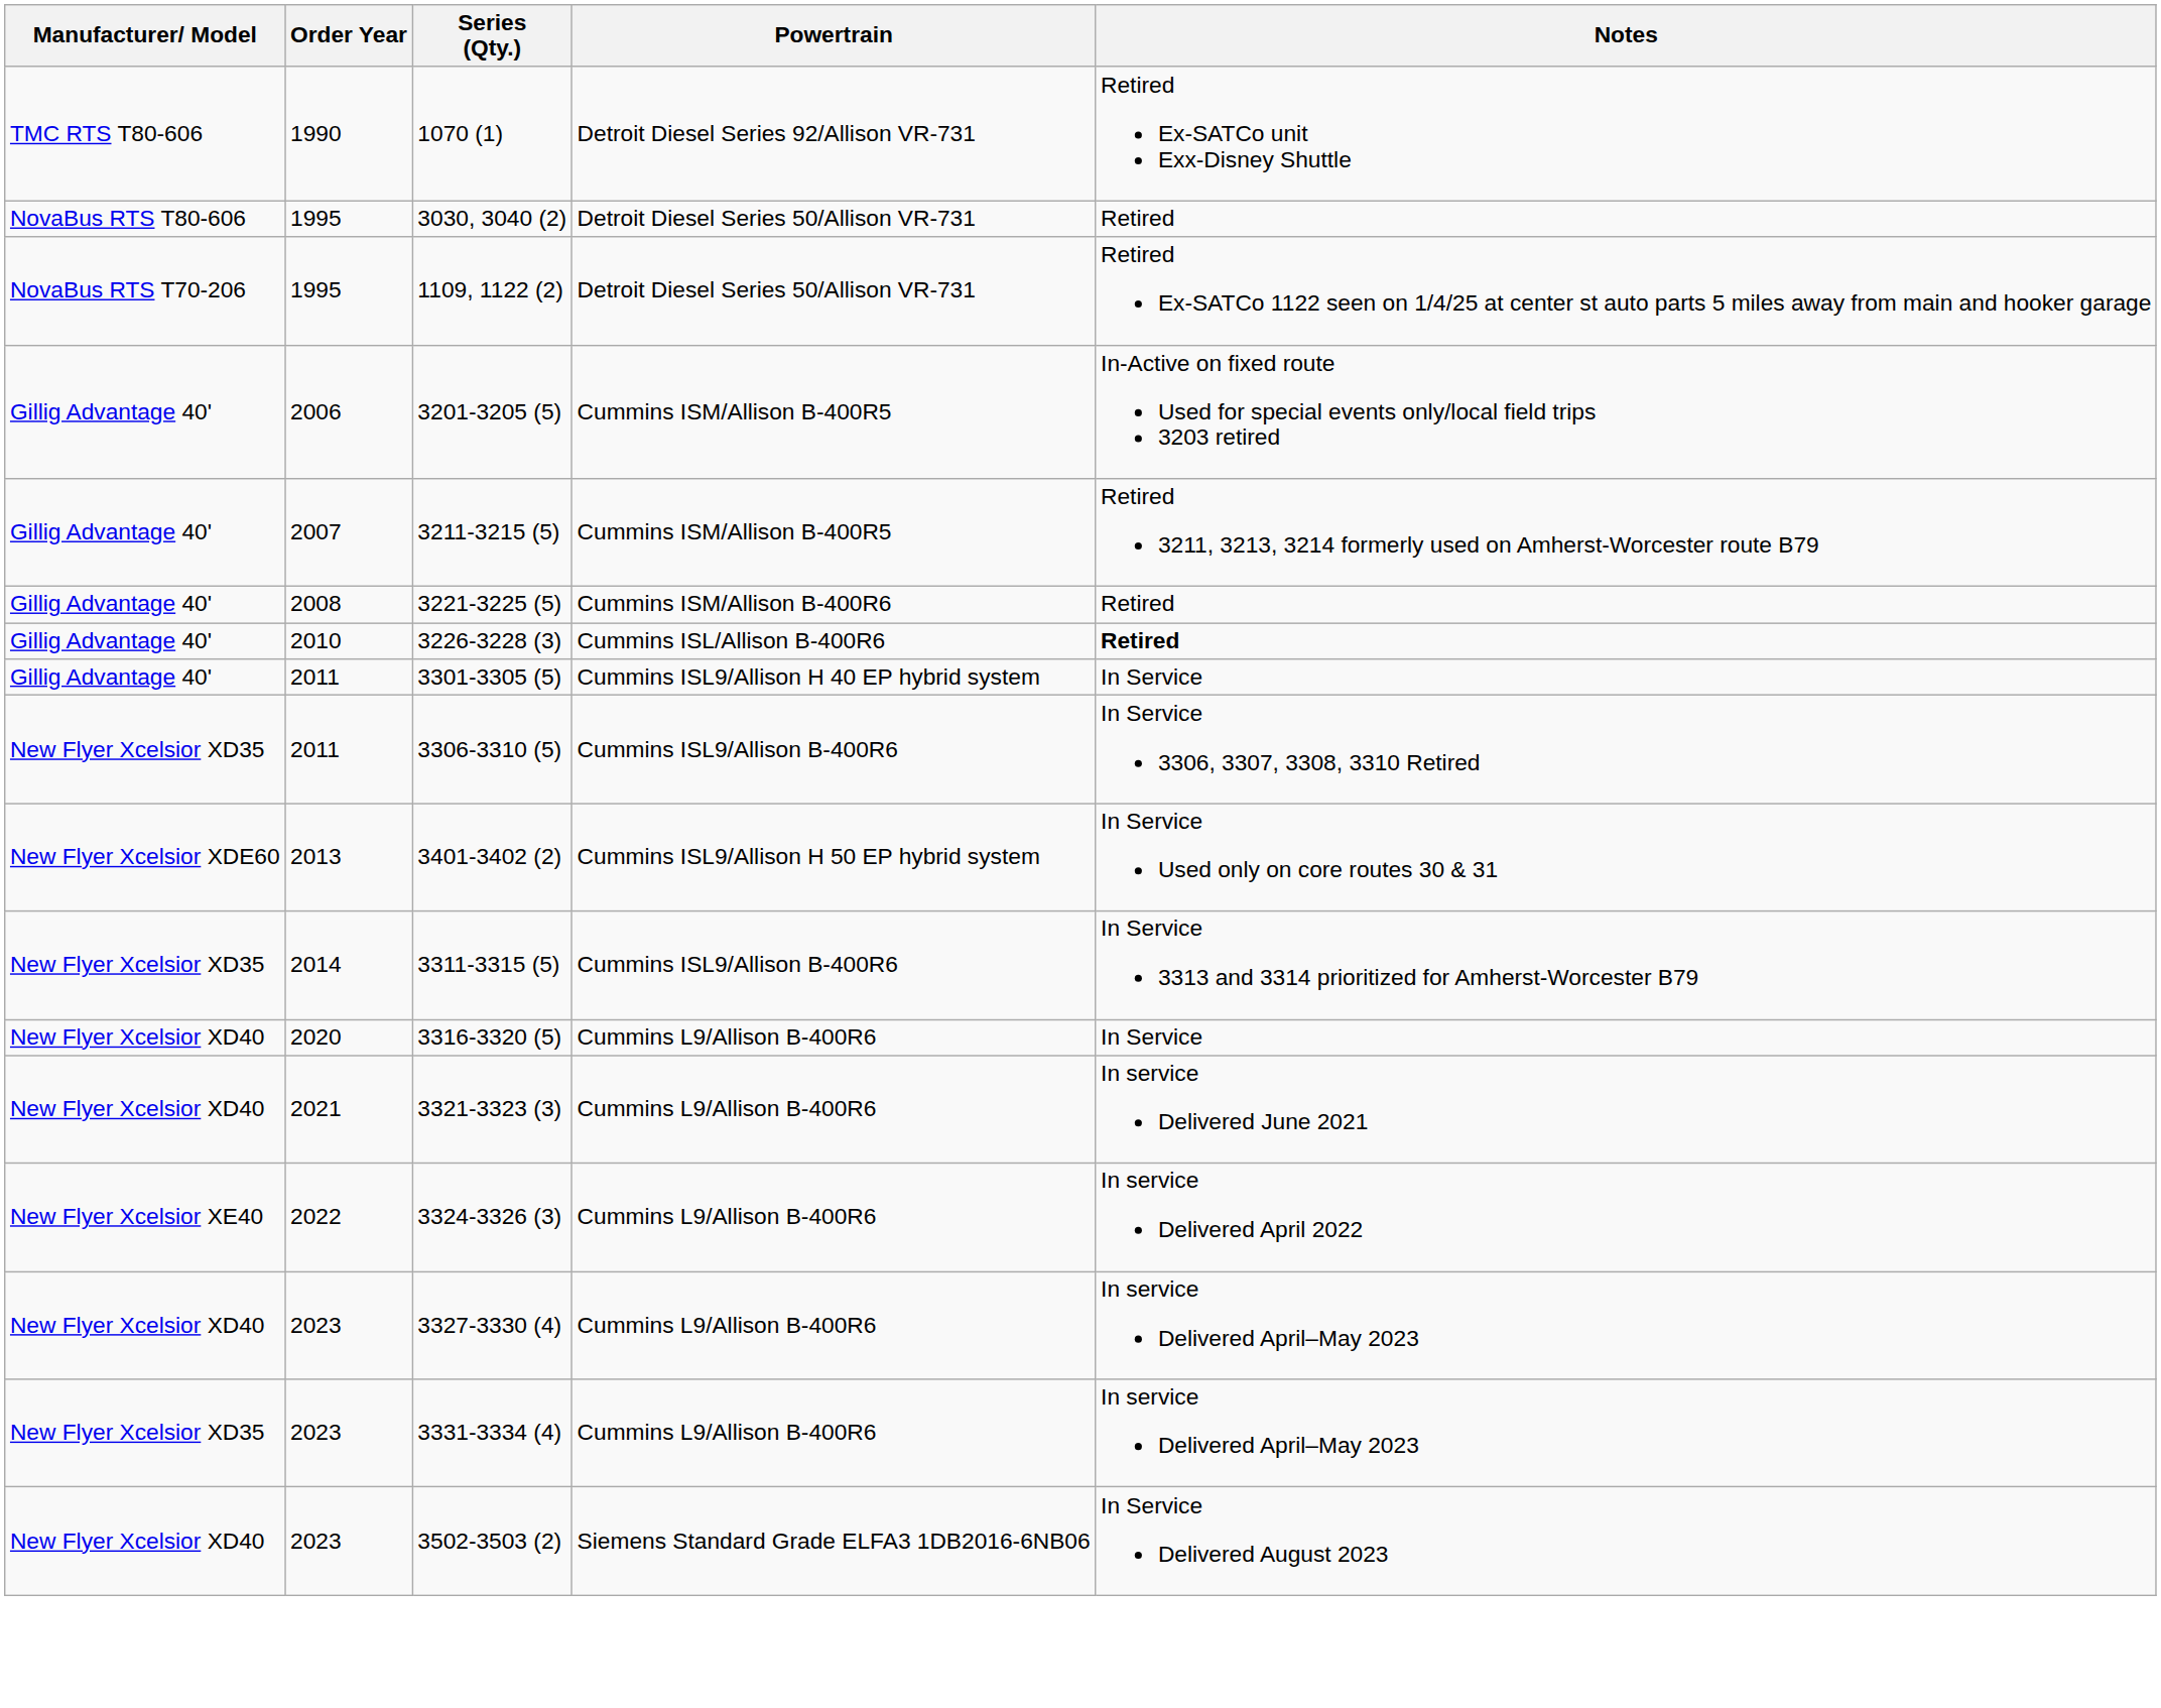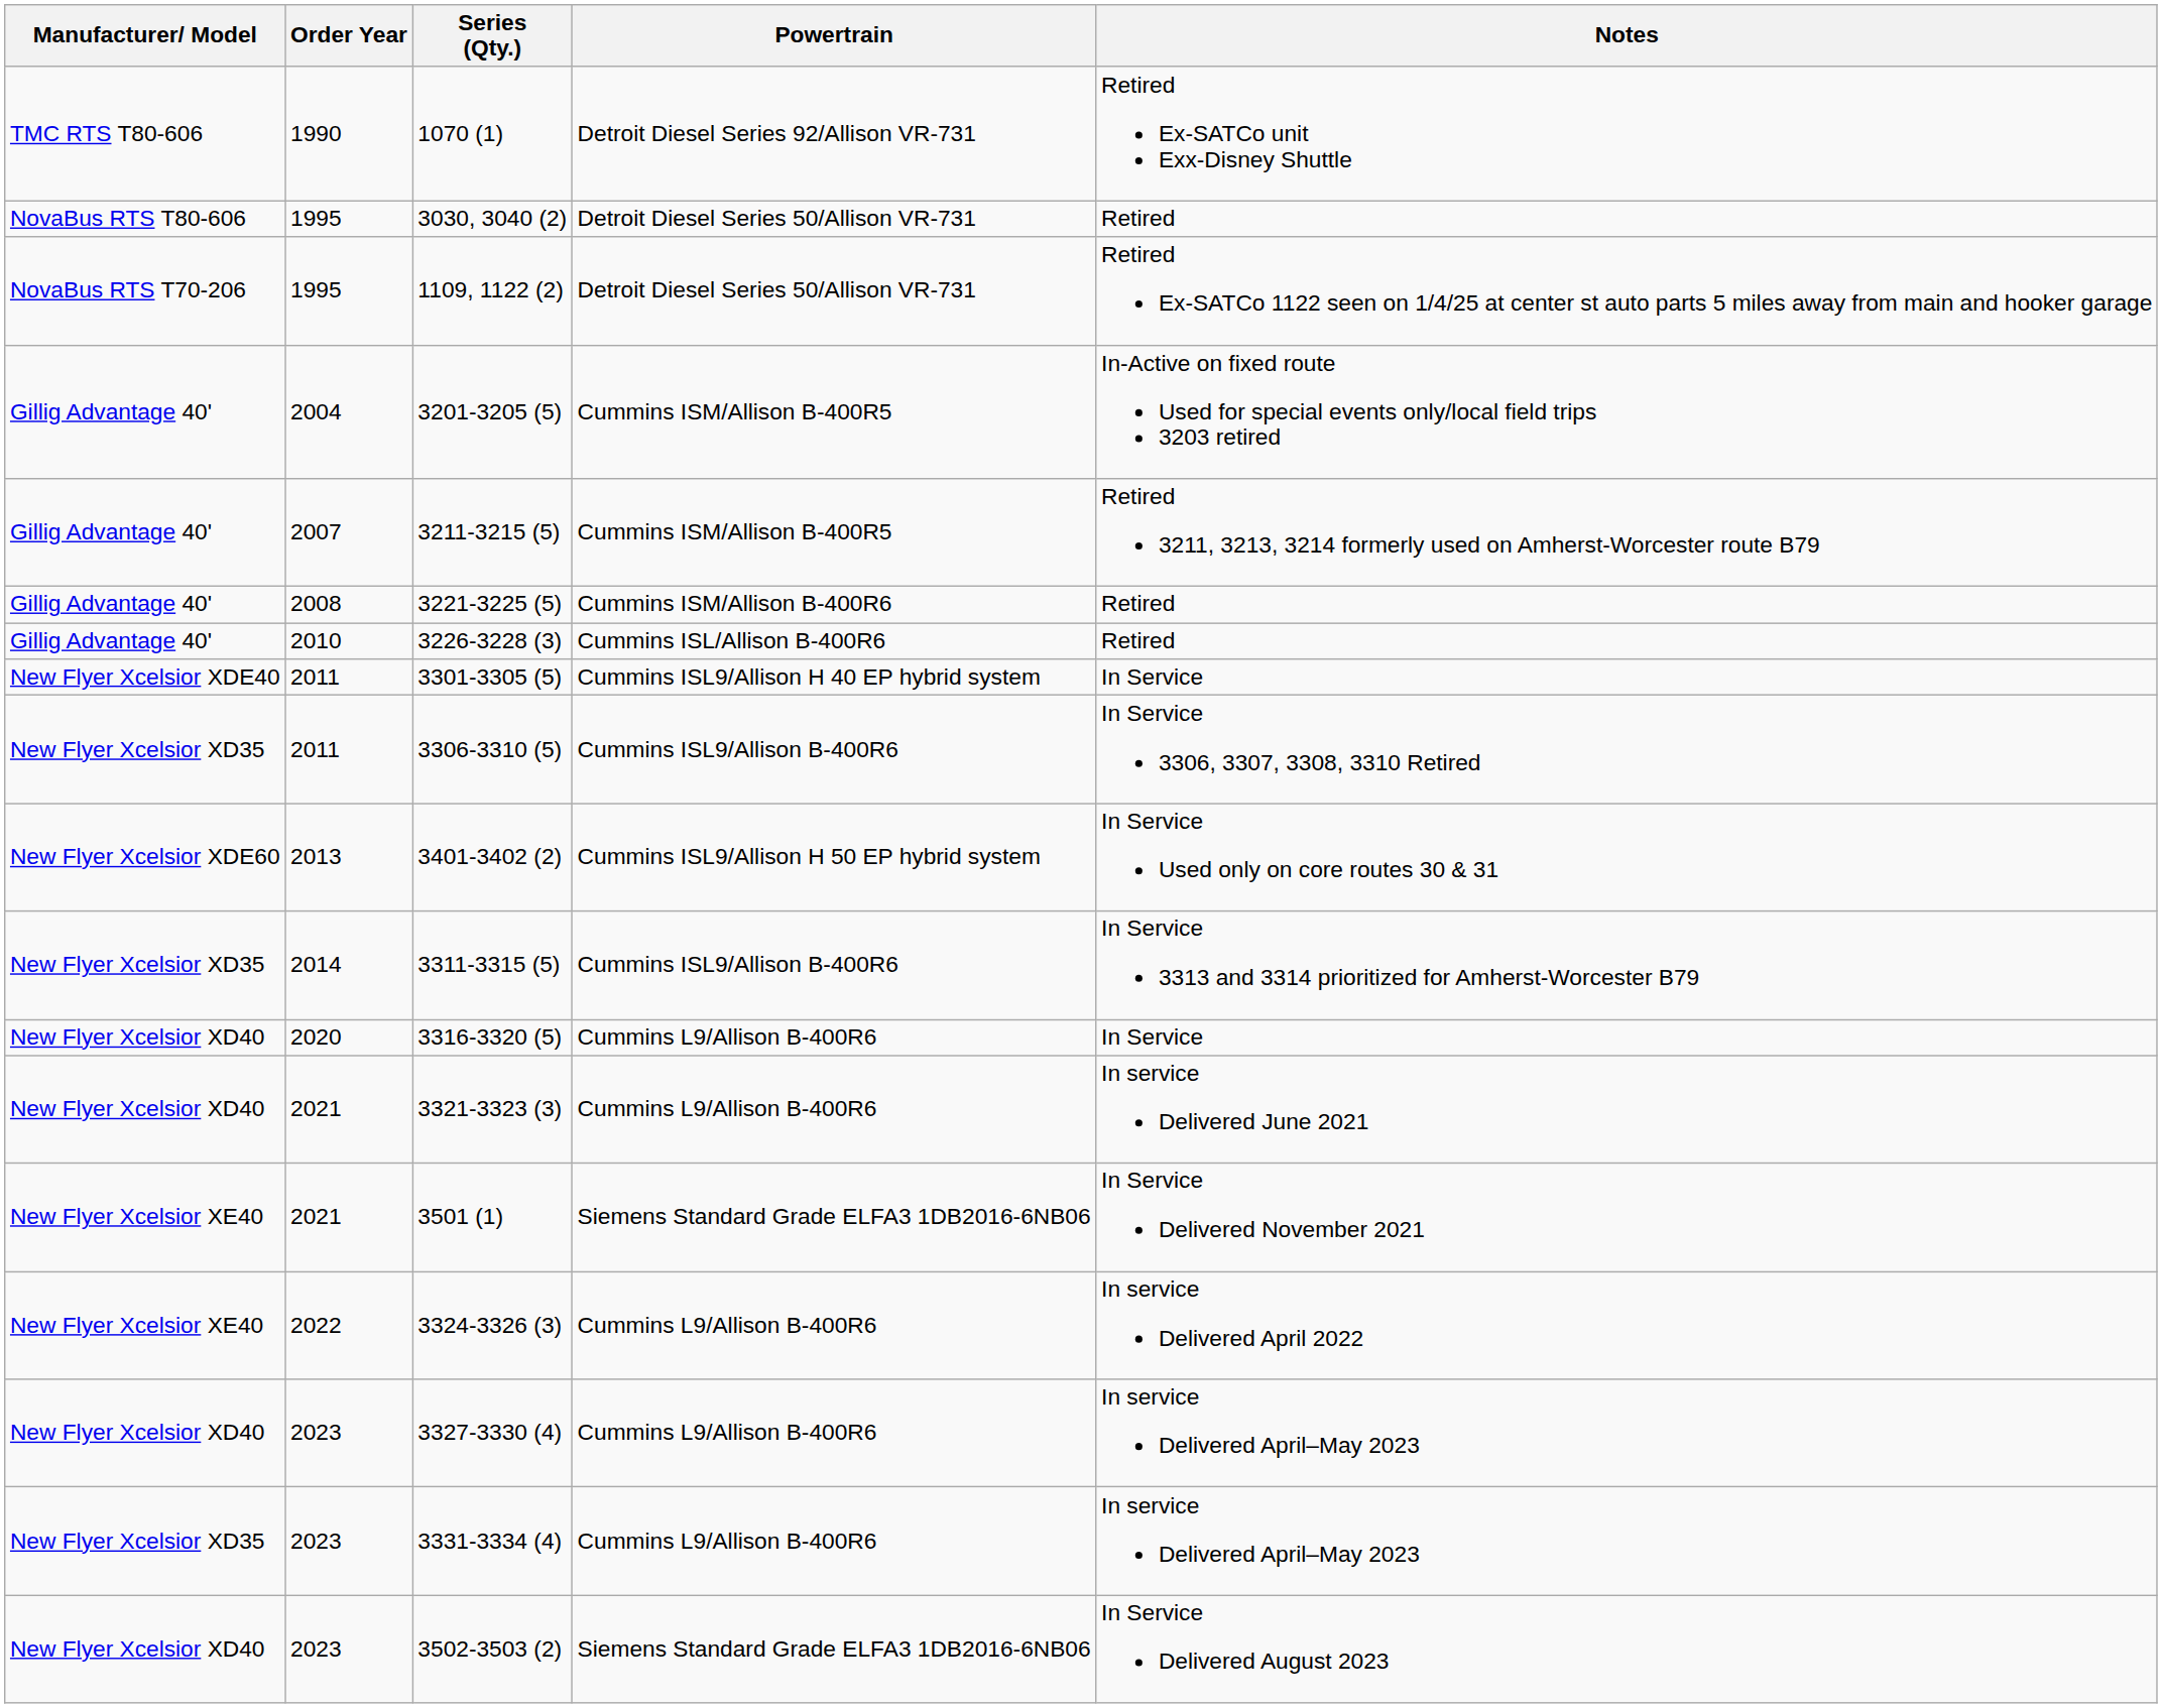3201-3205 (5) | Order Year: 2006 -> 2004
3226-3228 (3) | Notes: bold -> normal
3301-3305 (5) | Manufacturer/ Model: Gillig Advantage 40' -> New Flyer Xcelsior XDE40
+ row: New Flyer Xcelsior XE40 | 2021 | 3501 (1) | Siemens Standard Grade ELFA3 1DB2016-6NB06 | In Service Delivered November 2021
